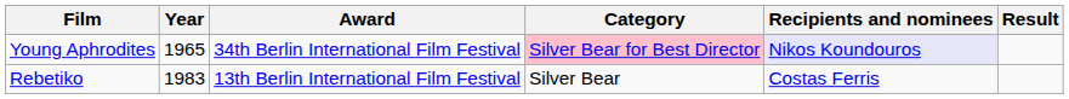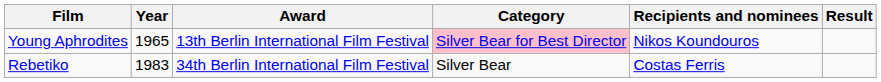Young Aphrodites | Award: 34th Berlin International Film Festival -> 13th Berlin International Film Festival
Young Aphrodites | Recipients and nominees: lavender background -> no background
Rebetiko | Award: 13th Berlin International Film Festival -> 34th Berlin International Film Festival
